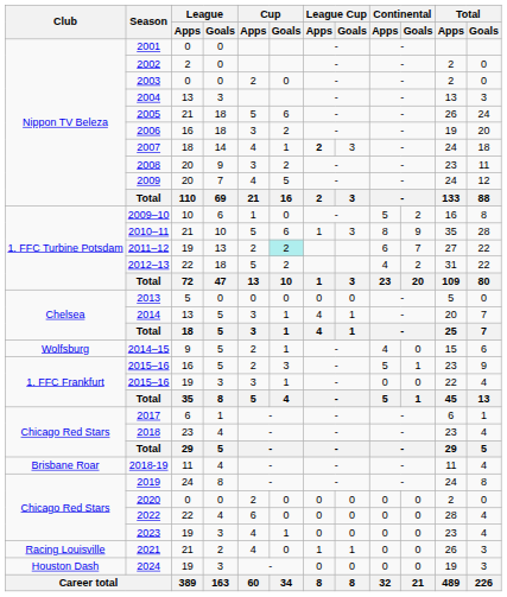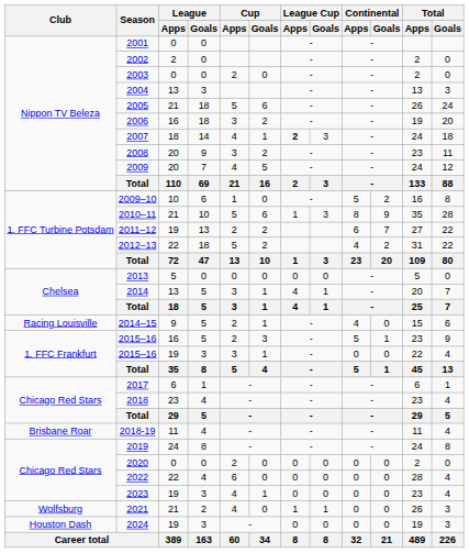2011–12 | Cup / Goals: paleturquoise background -> no background
2014–15 | Club: Wolfsburg -> Racing Louisville
2021 | Club: Racing Louisville -> Wolfsburg
